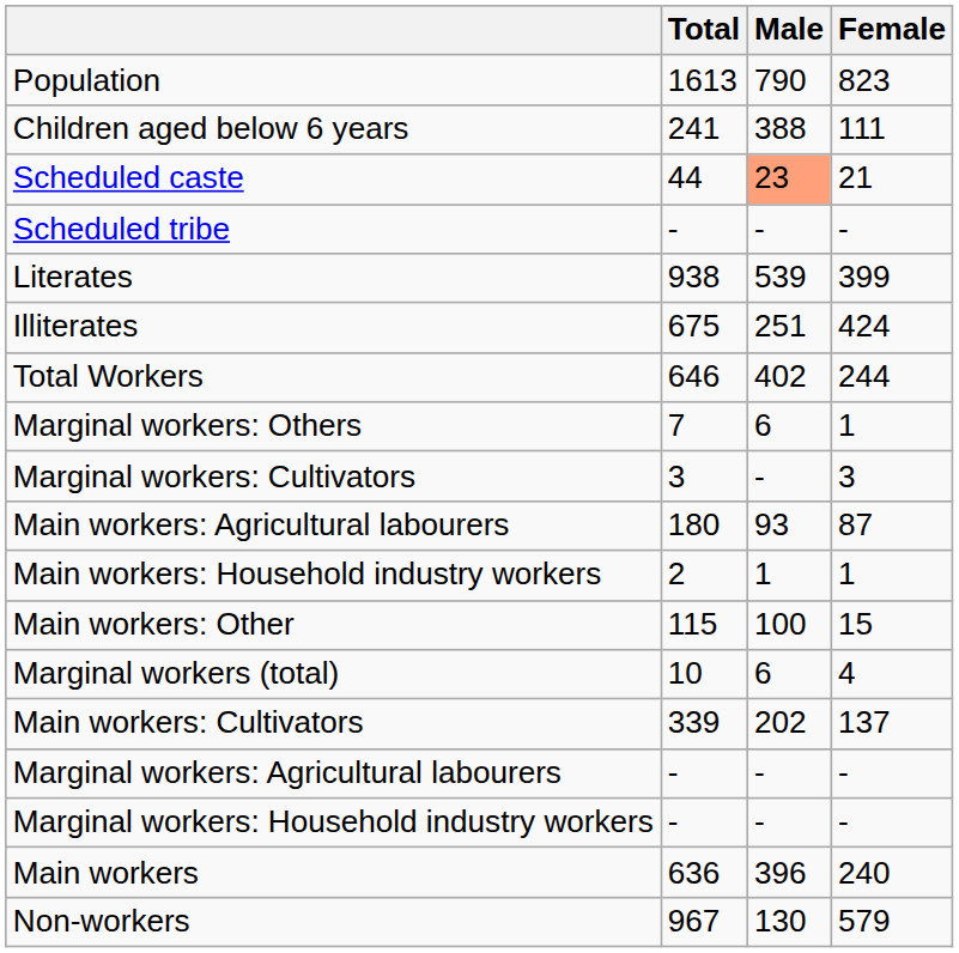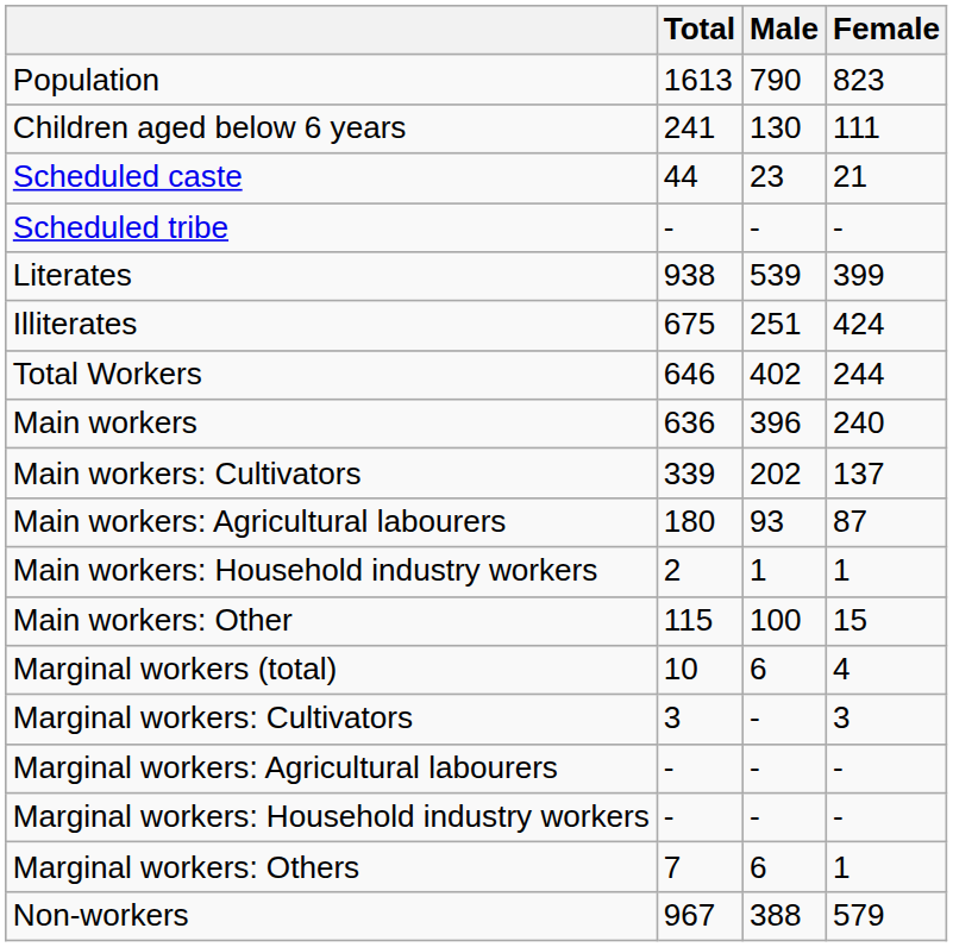Children aged below 6 years | Male: 388 -> 130
Scheduled caste | Male: lightsalmon background -> no background
rows swapped: Main workers <-> Marginal workers: Others
rows swapped: Main workers: Cultivators <-> Marginal workers: Cultivators
Non-workers | Male: 130 -> 388
